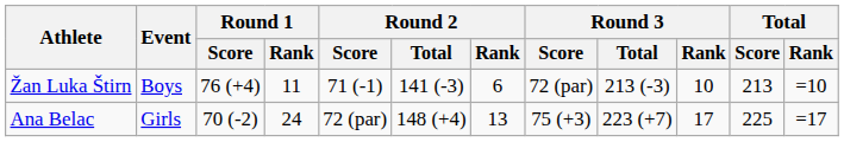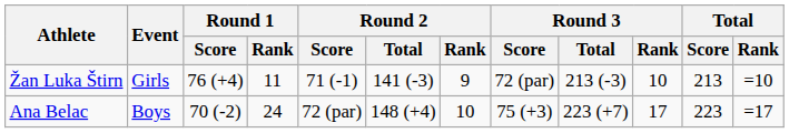Žan Luka Štirn | Event: Boys -> Girls
Žan Luka Štirn | Round 2 / Rank: 6 -> 9
Ana Belac | Event: Girls -> Boys
Ana Belac | Round 2 / Rank: 13 -> 10
Ana Belac | Total / Score: 225 -> 223
